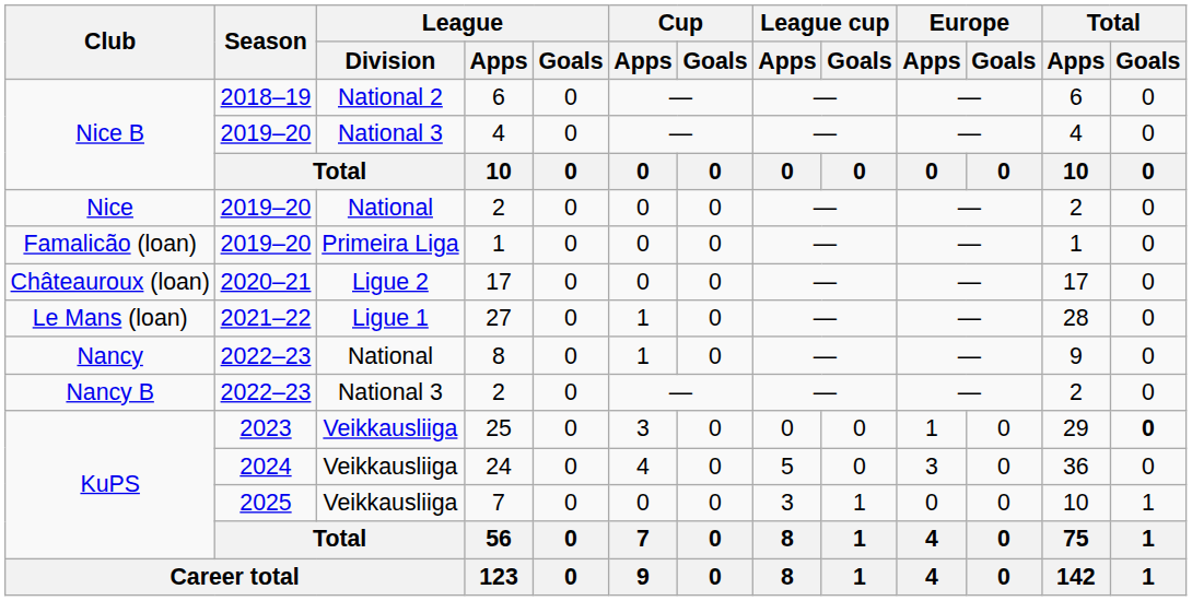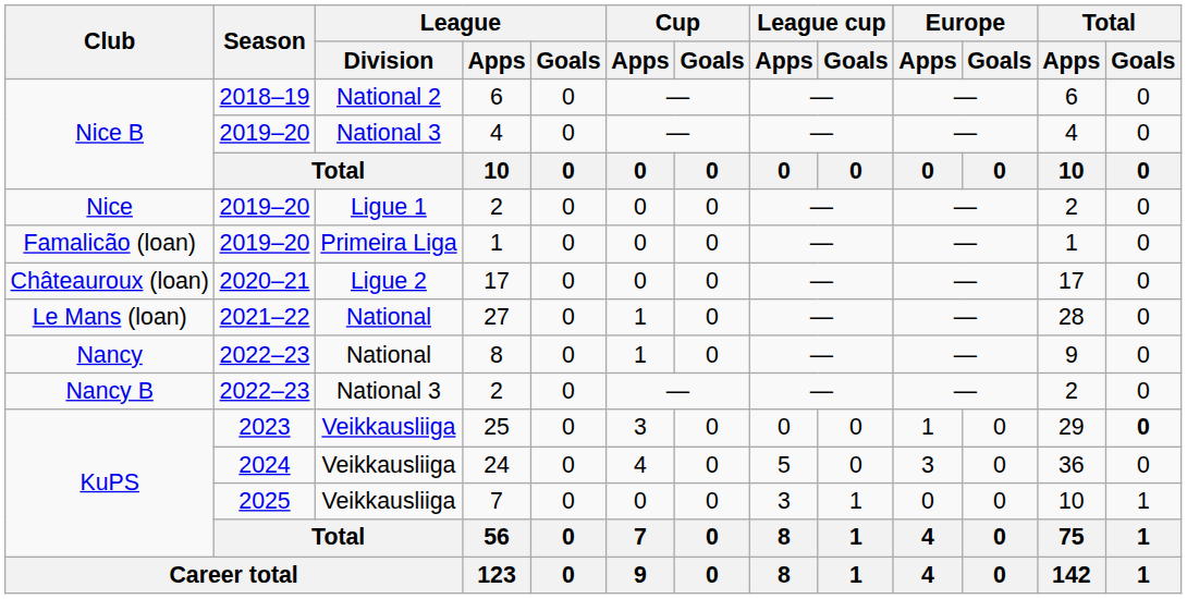Nice / 2 | League / Division: National -> Ligue 1
27 | League / Division: Ligue 1 -> National
